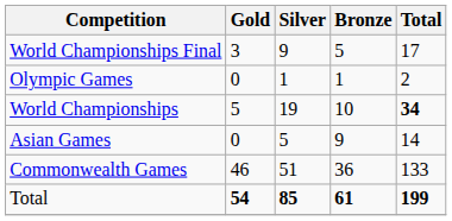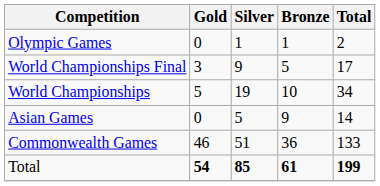rows swapped: Olympic Games <-> World Championships Final
World Championships | Total: bold -> normal
